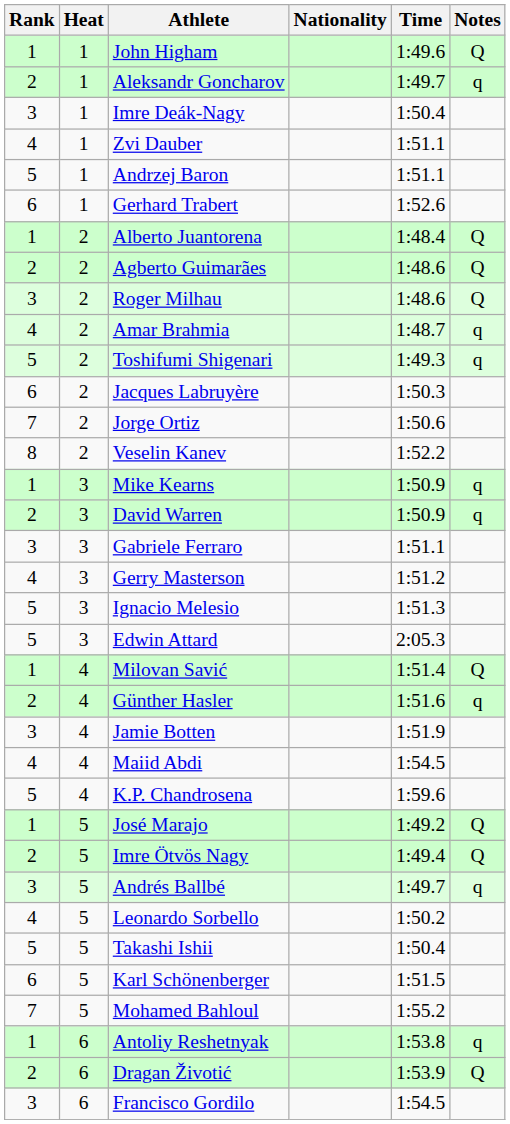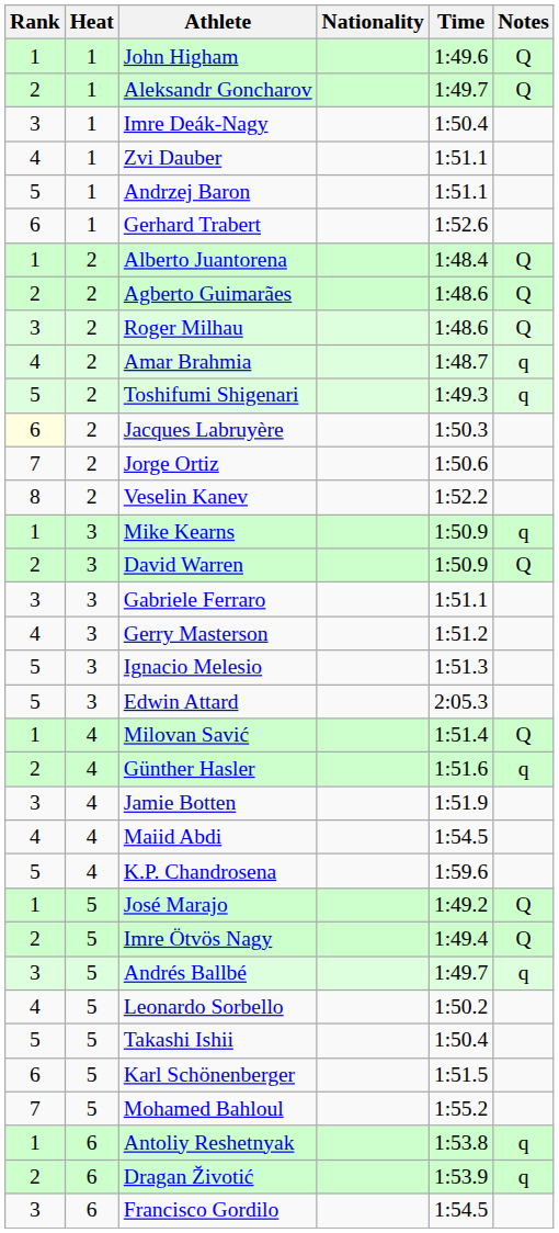Aleksandr Goncharov | Notes: q -> Q
Jacques Labruyère | Rank: no background -> lightyellow background
David Warren | Notes: q -> Q
Dragan Životić | Notes: Q -> q
